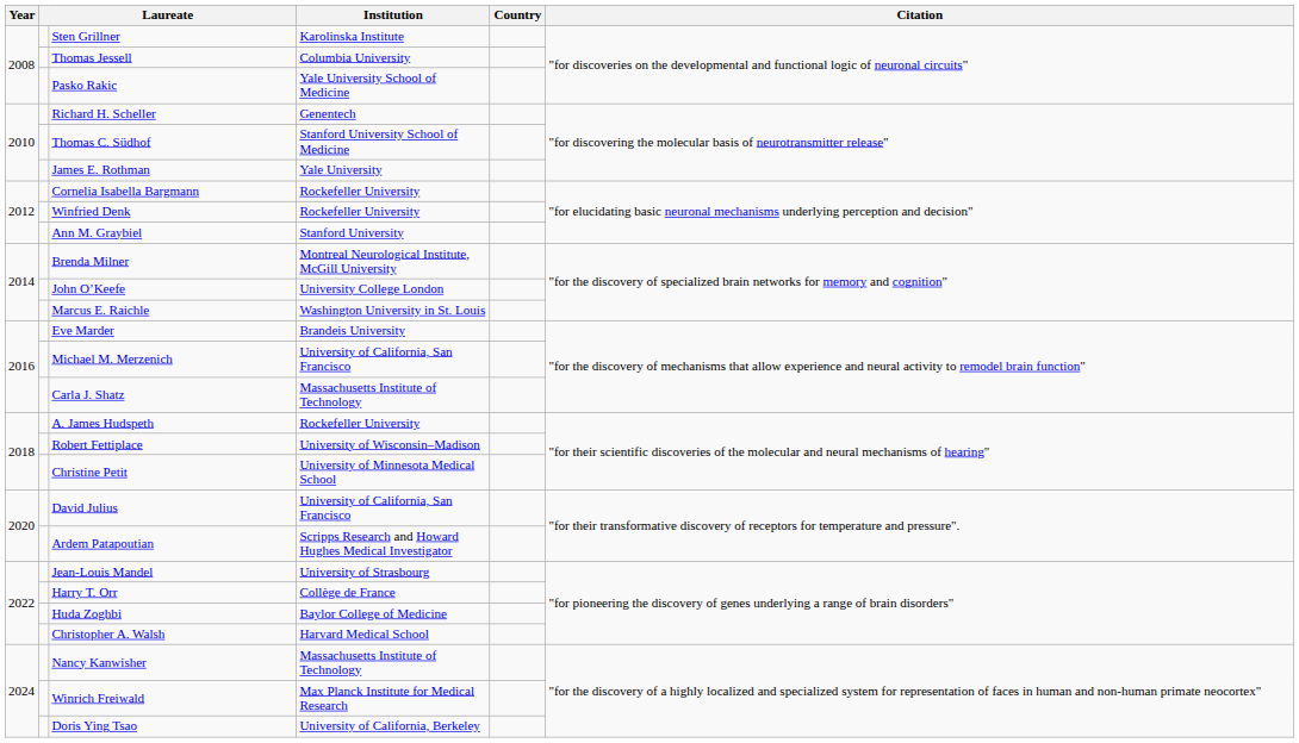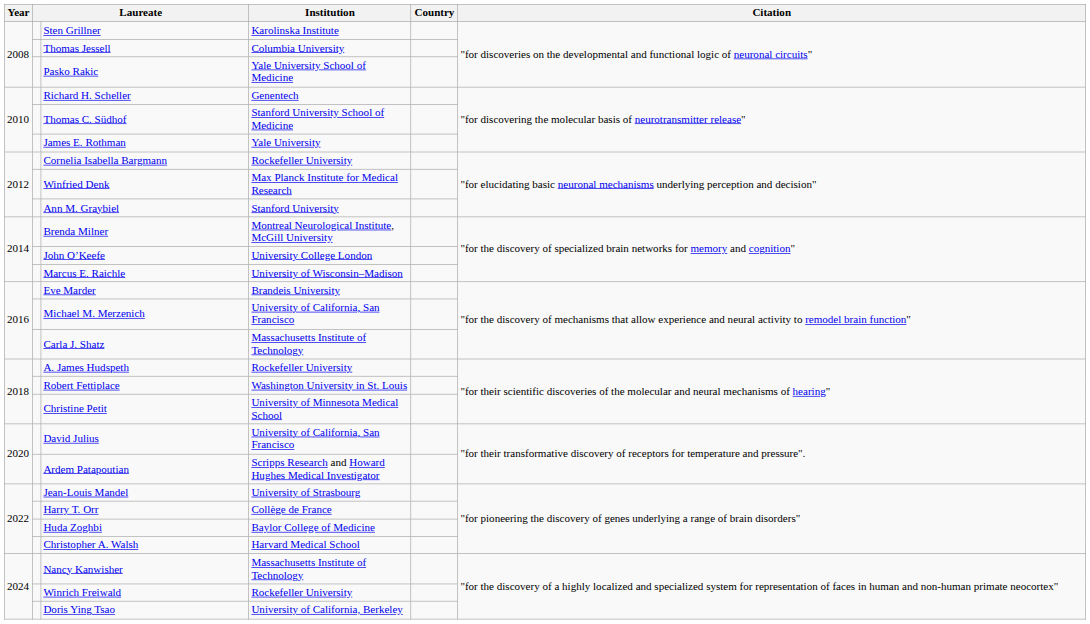Winfried Denk | Institution: Rockefeller University -> Max Planck Institute for Medical Research
Marcus E. Raichle | Institution: Washington University in St. Louis -> University of Wisconsin–Madison
Robert Fettiplace | Institution: University of Wisconsin–Madison -> Washington University in St. Louis
Winrich Freiwald | Institution: Max Planck Institute for Medical Research -> Rockefeller University
